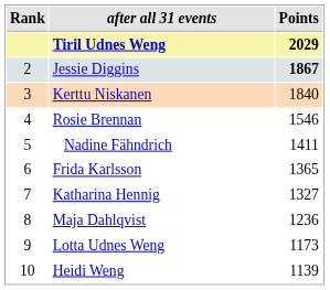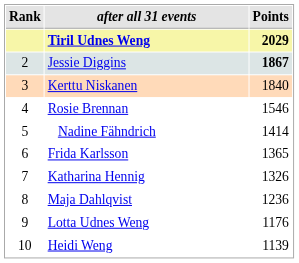Nadine Fähndrich | Points: 1411 -> 1414
Katharina Hennig | Points: 1327 -> 1326
Lotta Udnes Weng | Points: 1173 -> 1176
